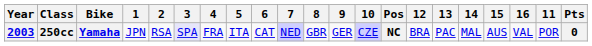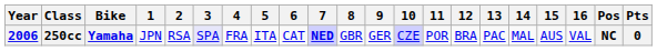columns swapped: 11 <-> Pos
250cc | Year: 2003 -> 2006
250cc | 7: normal -> bold
